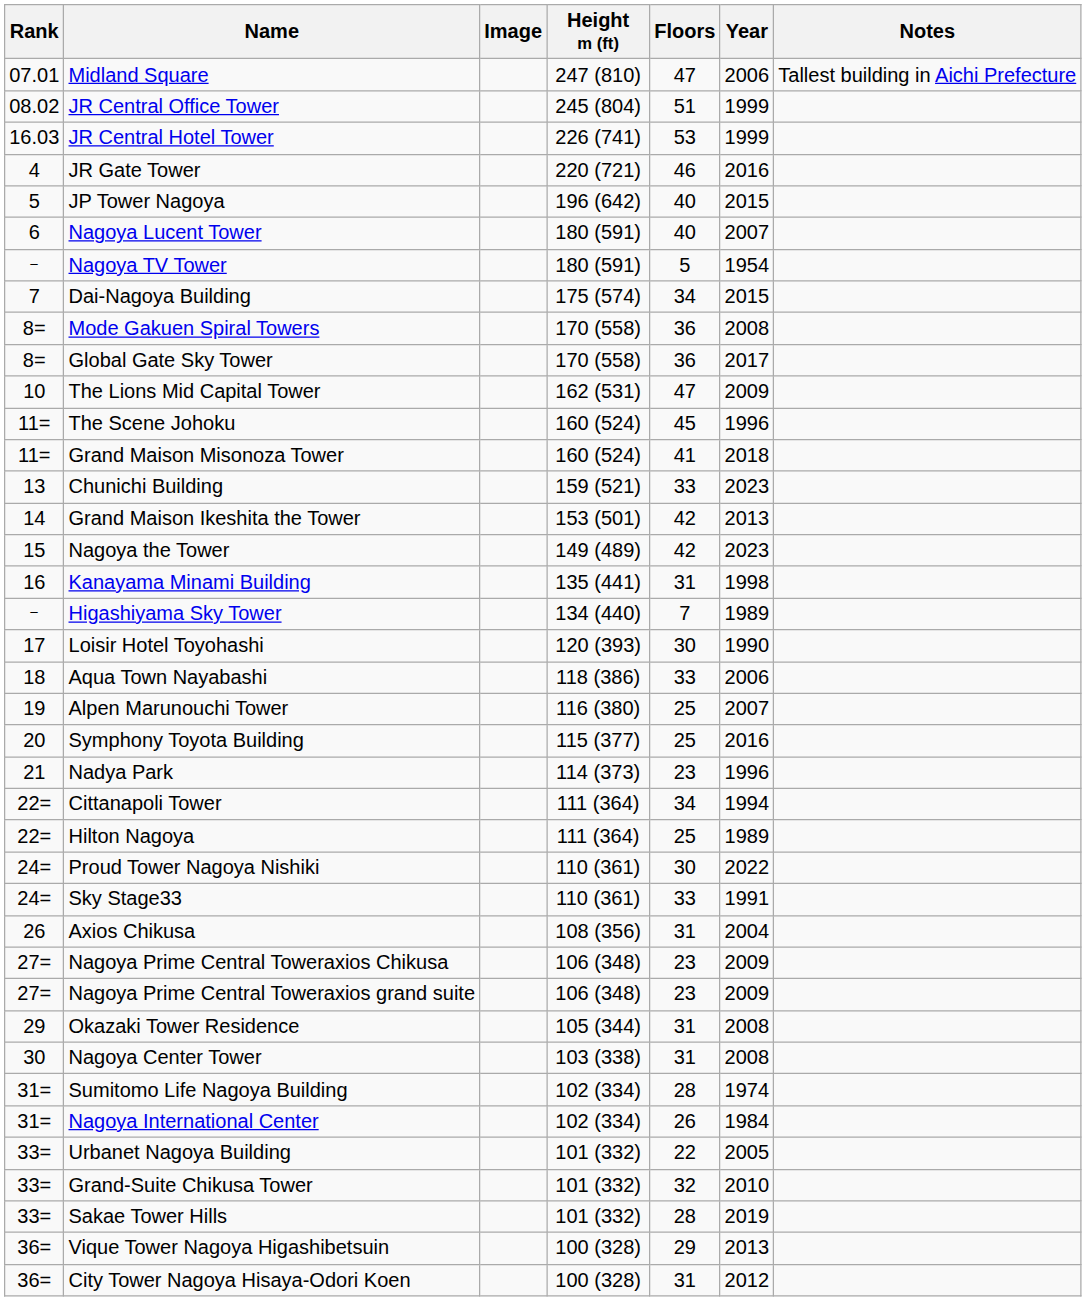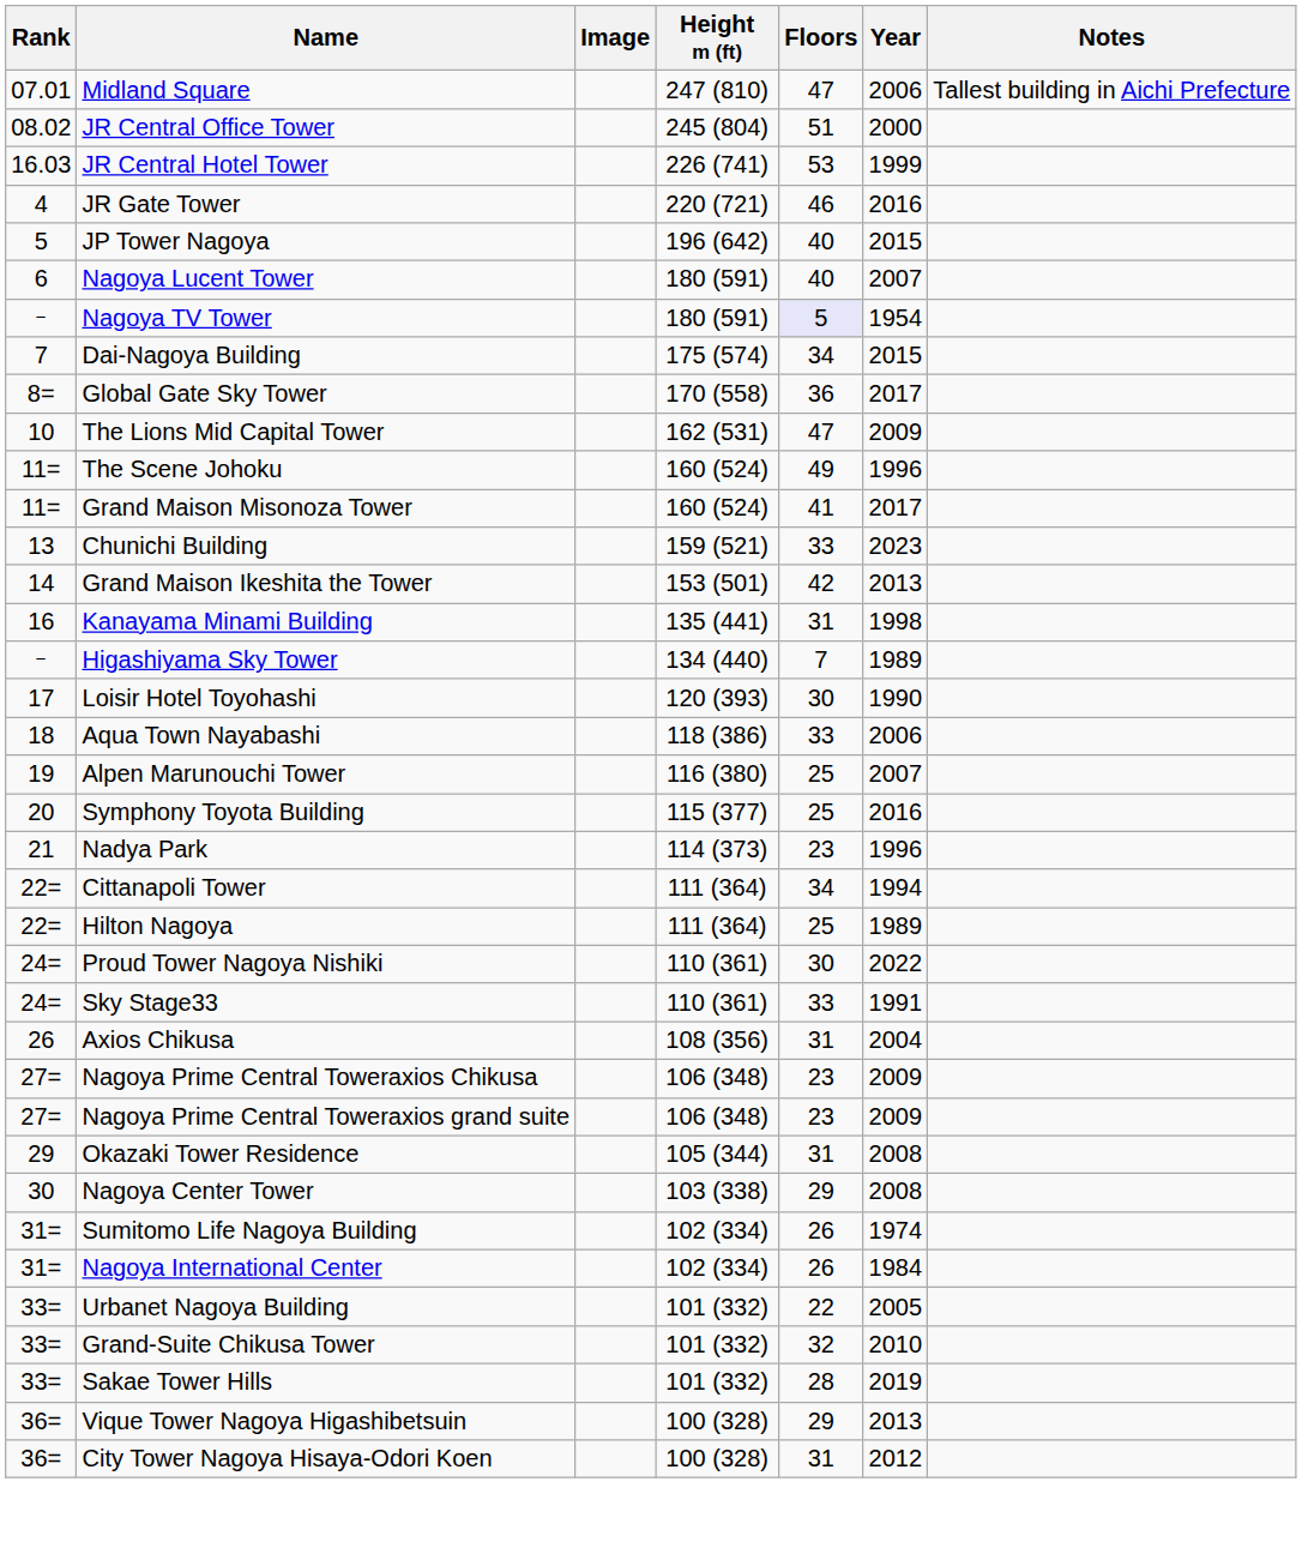JR Central Office Tower | Year: 1999 -> 2000
Nagoya TV Tower | Floors: no background -> lavender background
- row: 8= | Mode Gakuen Spiral Towers | 170 (558) | 36 | 2008
The Scene Johoku | Floors: 45 -> 49
Grand Maison Misonoza Tower | Year: 2018 -> 2017
- row: 15 | Nagoya the Tower | 149 (489) | 42 | 2023
Nagoya Center Tower | Floors: 31 -> 29
Sumitomo Life Nagoya Building | Floors: 28 -> 26
